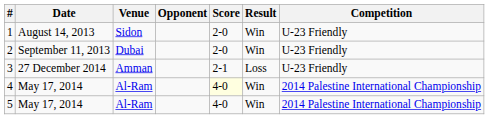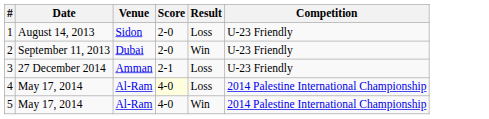- column: Opponent
1 | Result: Win -> Loss
4 | Result: Win -> Loss
